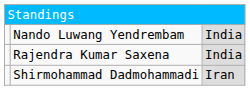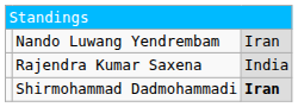Nando Luwang Yendrembam | column 3: India -> Iran
Shirmohammad Dadmohammadi | column 3: normal -> bold
